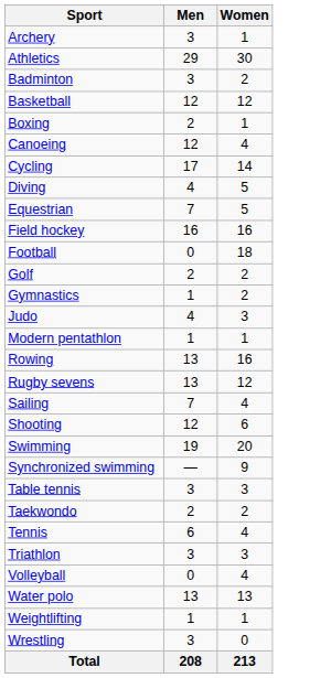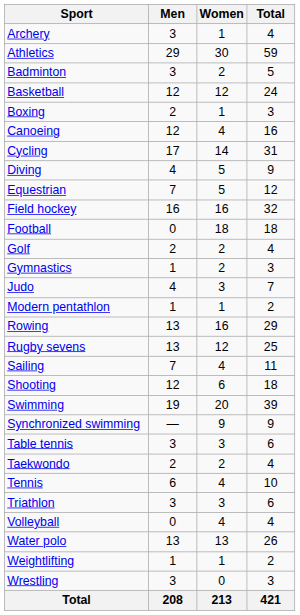+ column: Total | 4 | 59 | 5 | 24 | 3 | 16 | 31 | 9 | 12 | 32 | 18 | 4 | 3 | 7 | 2 | 29 | 25 | 11 | 18 | 39 | 9 | 6 | 4 | 10 | 6 | 4 | 26 | 2 | 3 | 421
